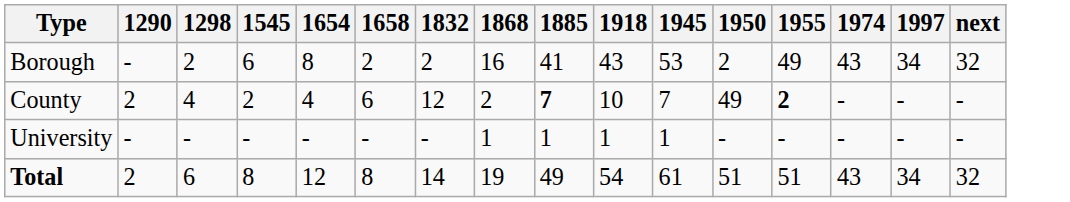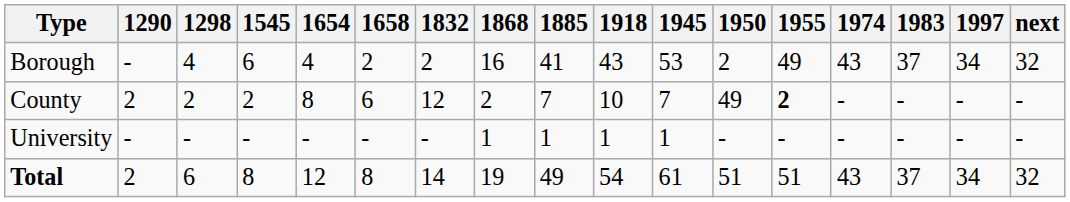+ column: 1983 | 37 | - | - | 37
Borough | 1298: 2 -> 4
Borough | 1654: 8 -> 4
County | 1298: 4 -> 2
County | 1654: 4 -> 8
County | 1885: bold -> normal
